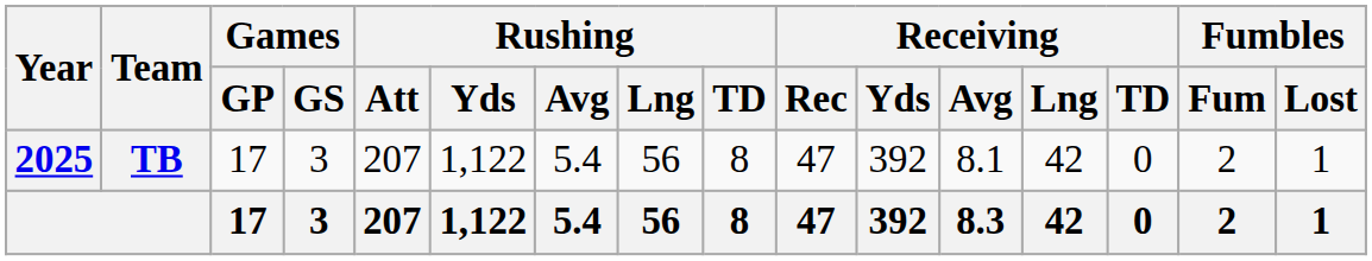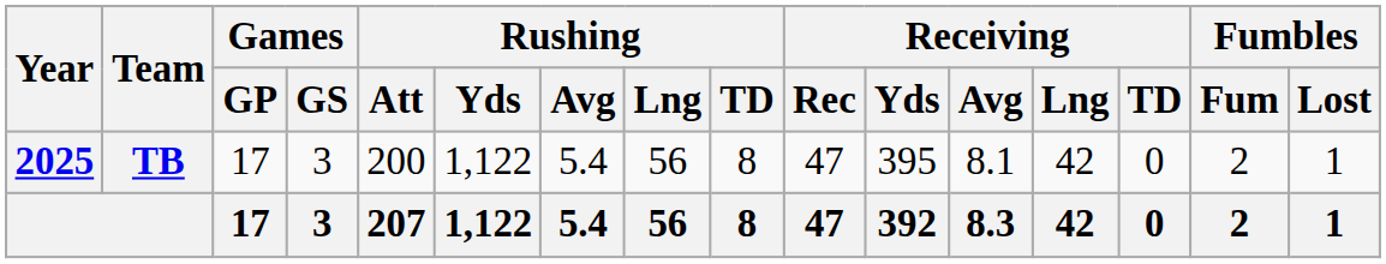TB | Rushing / Att: 207 -> 200
TB | Receiving / Yds: 392 -> 395
